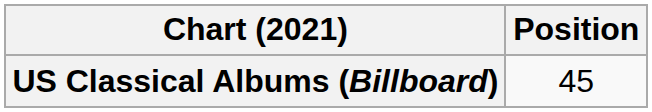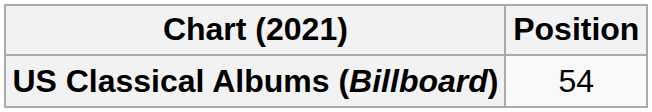US Classical Albums (Billboard) | Position: 45 -> 54
